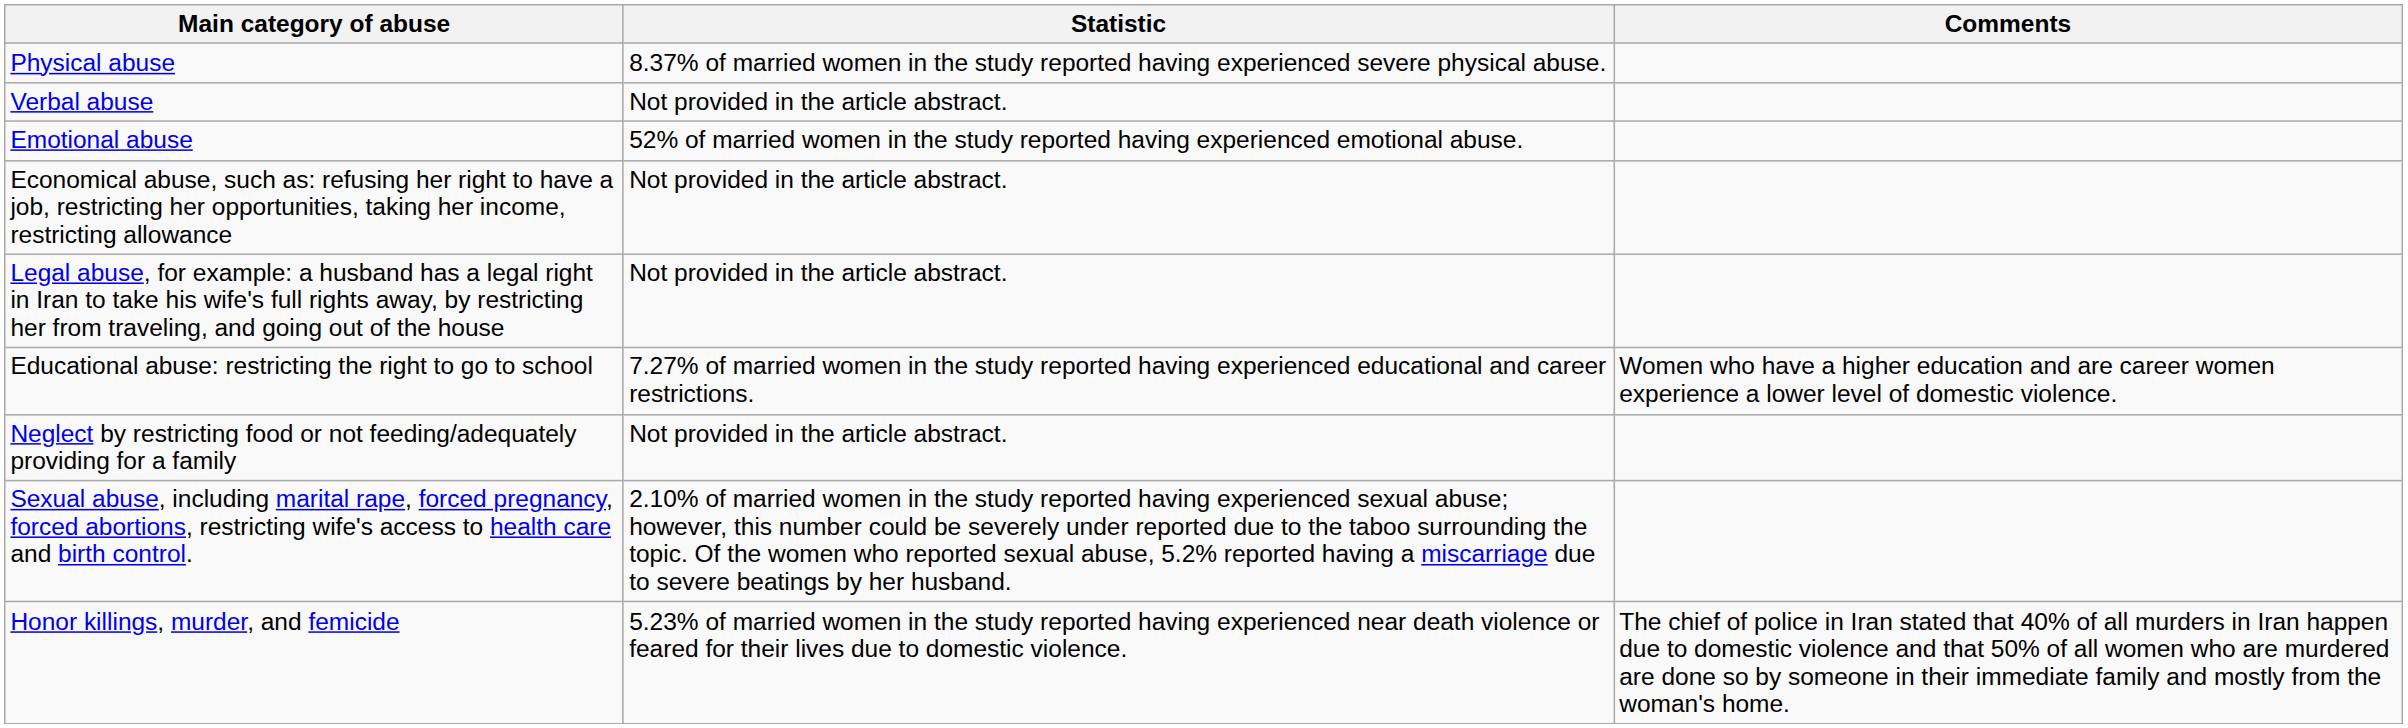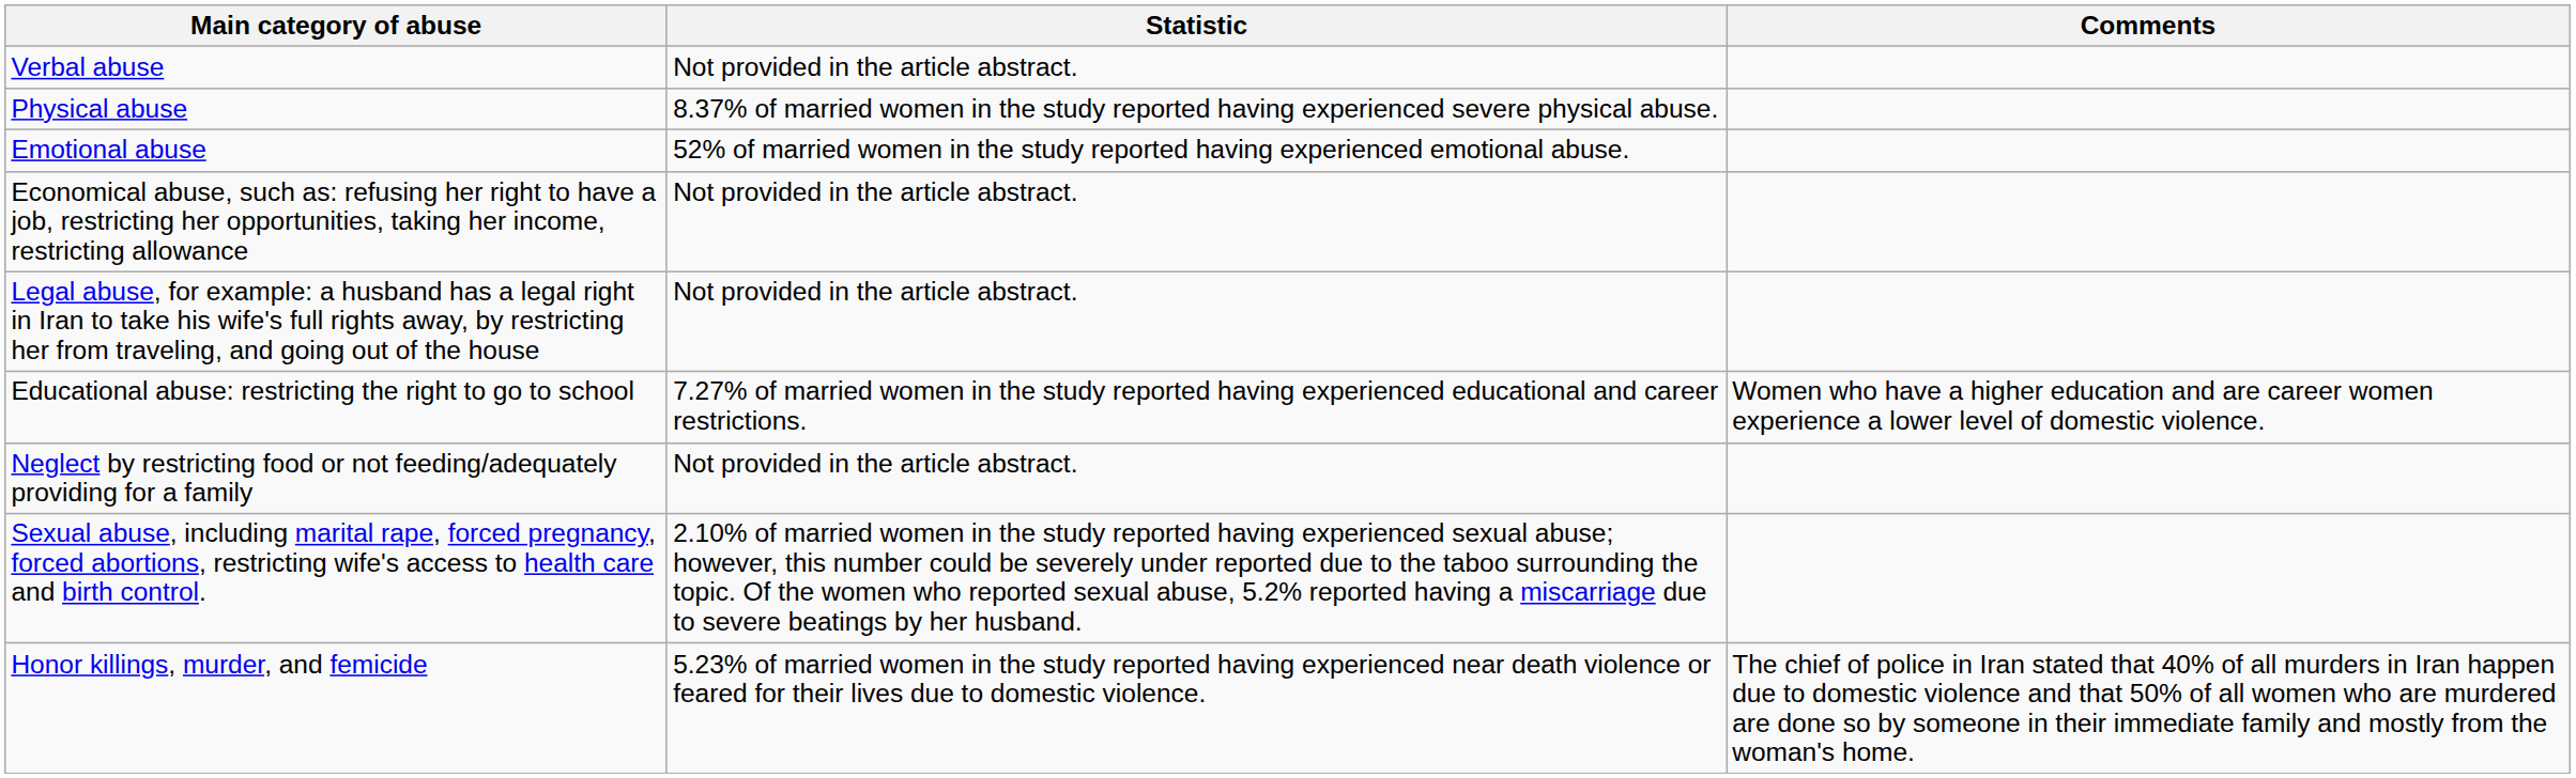rows swapped: Verbal abuse <-> Physical abuse
